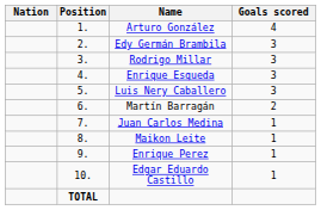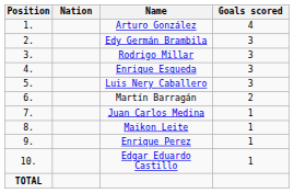columns swapped: Position <-> Nation
